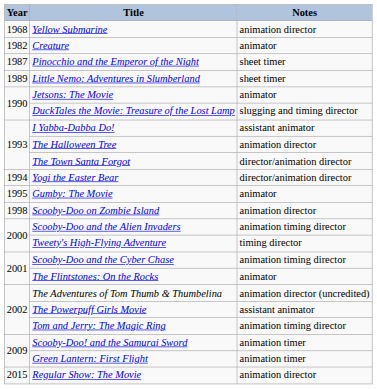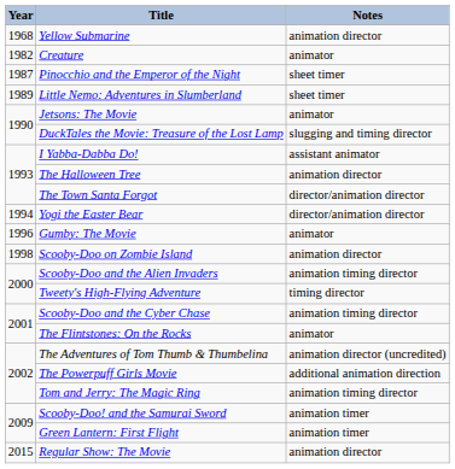Gumby: The Movie | Year: 1995 -> 1996
The Powerpuff Girls Movie | Notes: assistant animator -> additional animation direction
